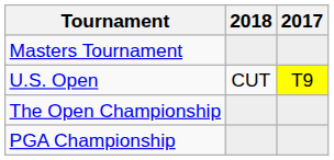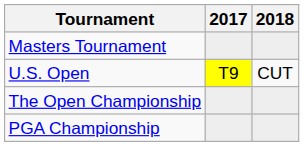columns swapped: 2017 <-> 2018
